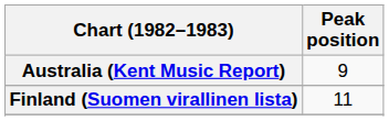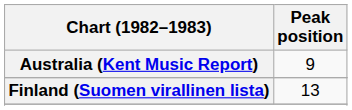Finland (Suomen virallinen lista) | Peak position: 11 -> 13
